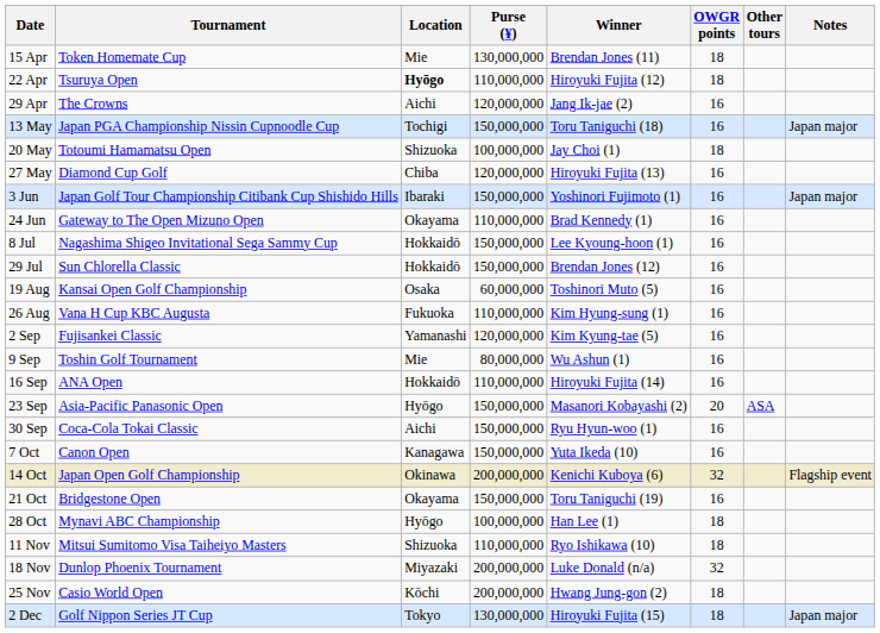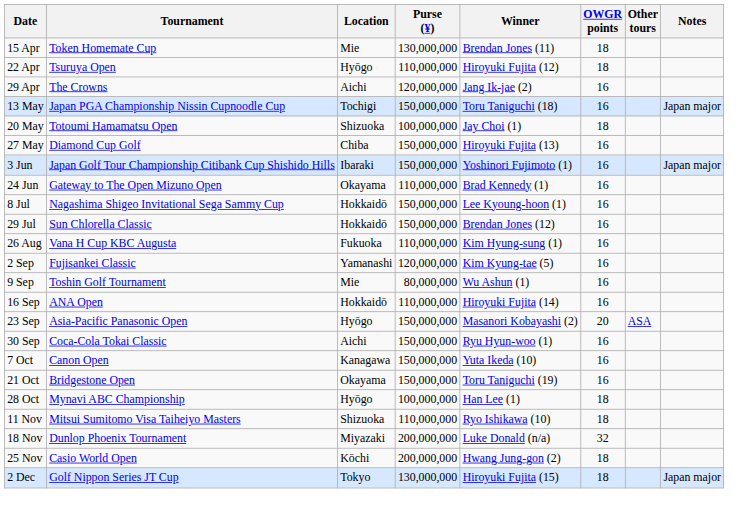22 Apr | Location: bold -> normal
27 May | Purse (¥): 120,000,000 -> 150,000,000
- row: 19 Aug | Kansai Open Golf Championship | Osaka | 60,000,000 | Toshinori Muto (5) | 16
- row: 14 Oct | Japan Open Golf Championship | Okinawa | 200,000,000 | Kenichi Kuboya (6) | 32 | Flagship event
